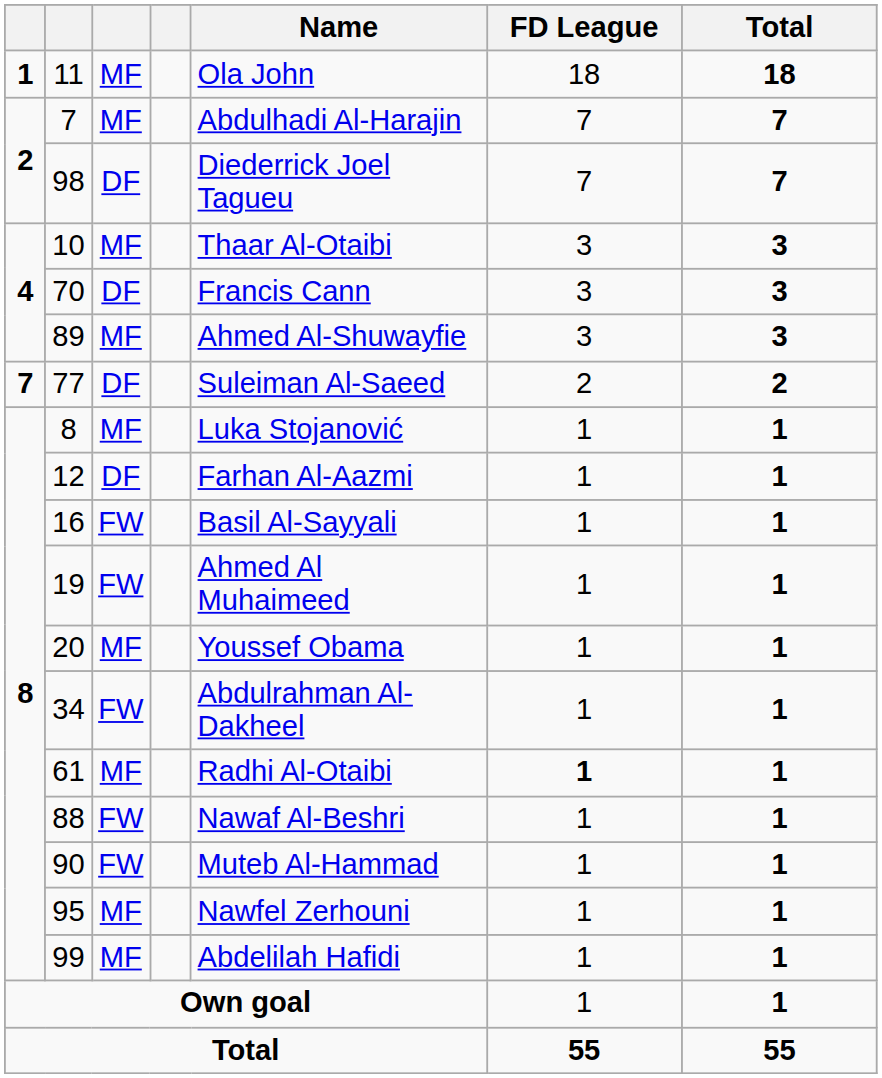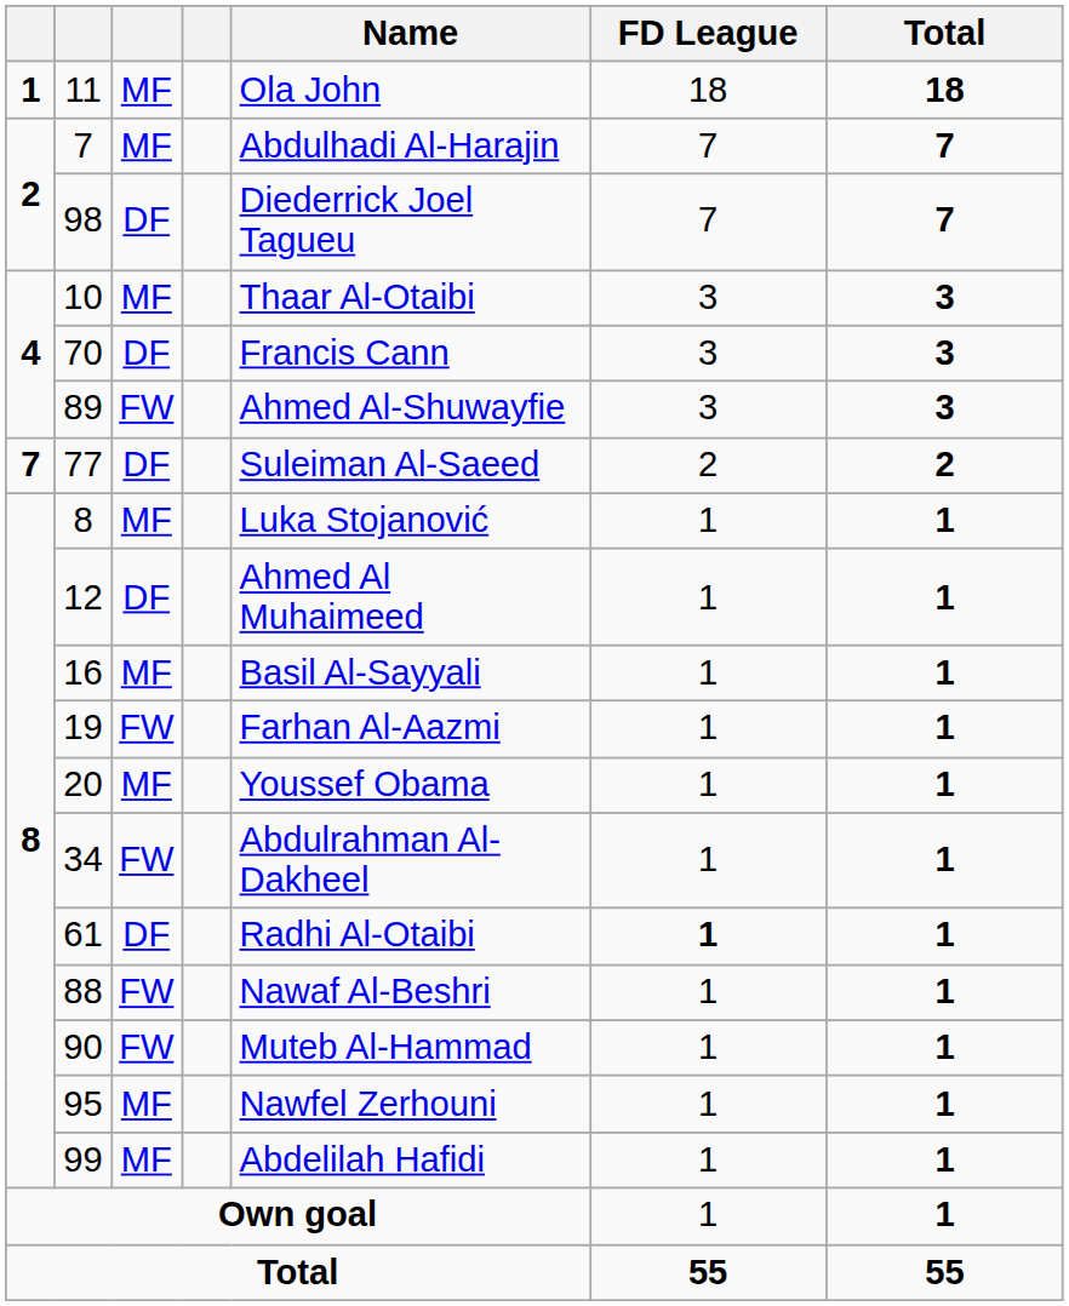89 | column 3: MF -> FW
12 | Name: Farhan Al-Aazmi -> Ahmed Al Muhaimeed
16 | column 3: FW -> MF
19 | Name: Ahmed Al Muhaimeed -> Farhan Al-Aazmi
61 | column 3: MF -> DF
